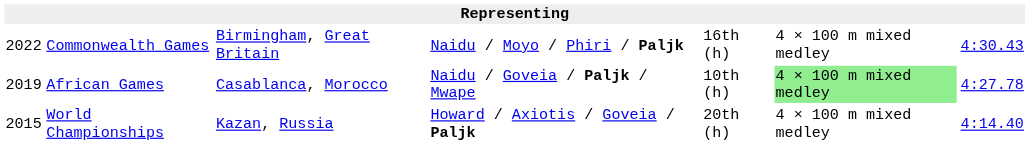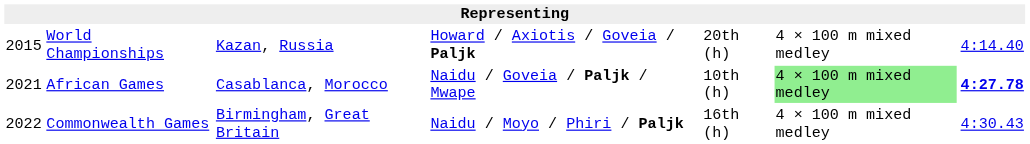rows swapped: World Championships <-> Commonwealth Games
African Games | column 1: 2019 -> 2021
African Games | column 7: normal -> bold
